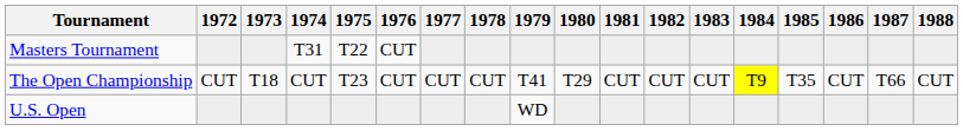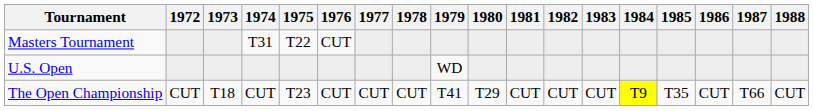rows swapped: U.S. Open <-> The Open Championship
